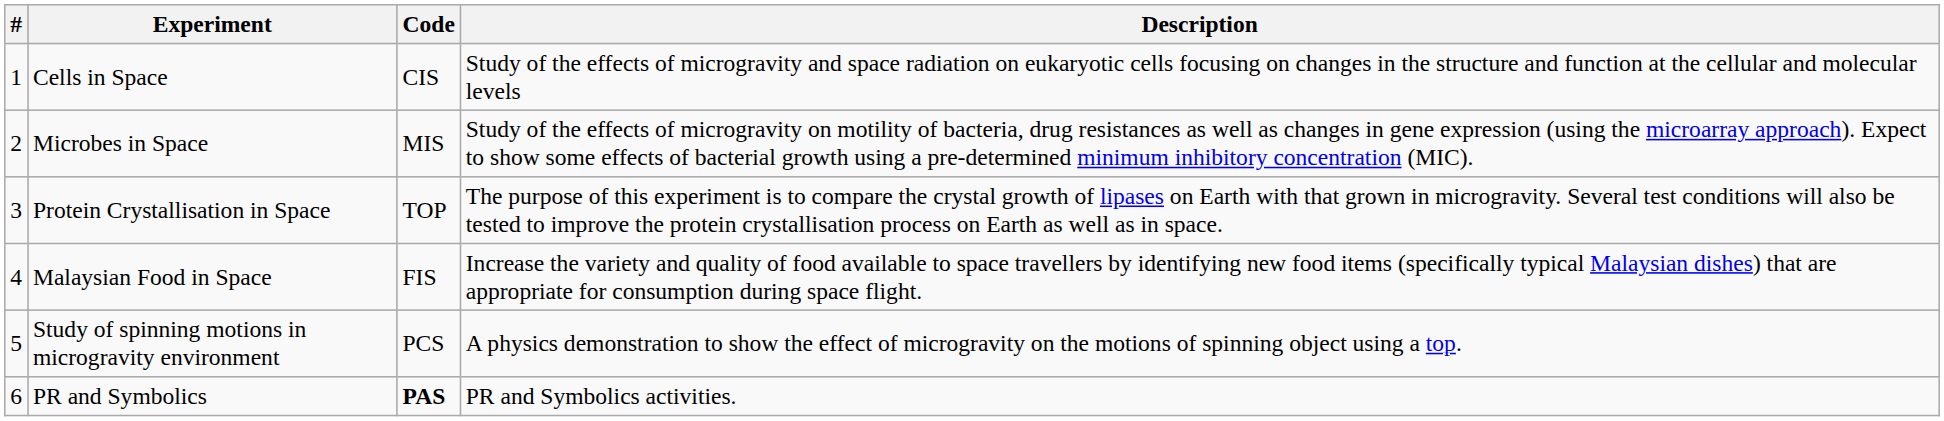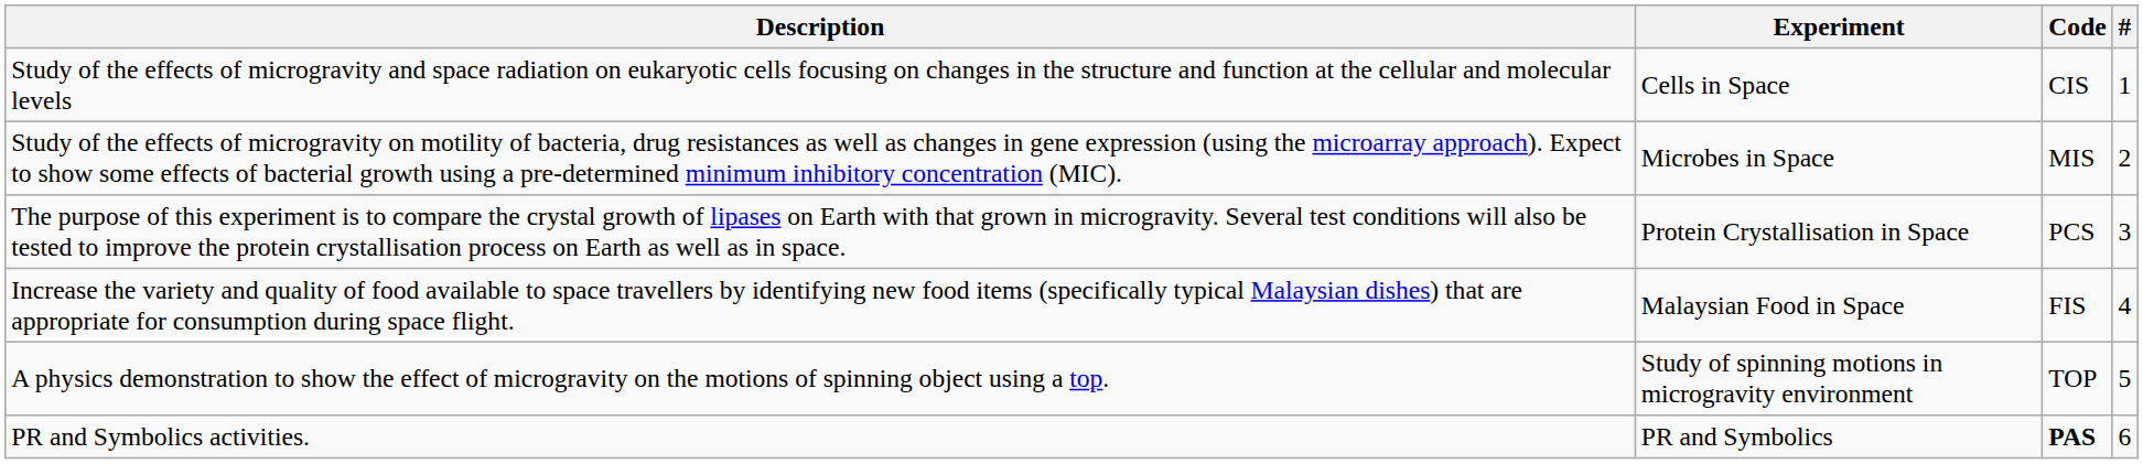columns swapped: # <-> Description
Protein Crystallisation in Space | Code: TOP -> PCS
Study of spinning motions in microgravity environment | Code: PCS -> TOP
